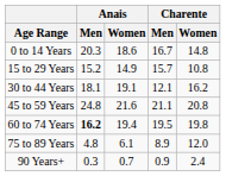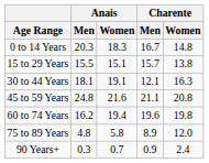0 to 14 Years | Anais / Women: 18.6 -> 18.3
15 to 29 Years | Anais / Men: 15.2 -> 15.5
15 to 29 Years | Anais / Women: 14.9 -> 15.1
15 to 29 Years | Charente / Women: 10.8 -> 13.8
30 to 44 Years | Charente / Women: 16.2 -> 16.3
60 to 74 Years | Anais / Men: bold -> normal
60 to 74 Years | Charente / Men: 19.5 -> 19.6
75 to 89 Years | Anais / Women: 6.1 -> 5.8
